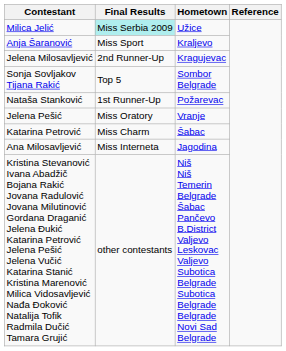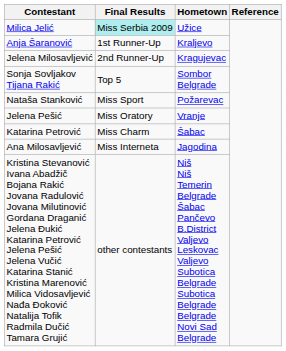Anja Šaranović | Final Results: Miss Sport -> 1st Runner-Up
Nataša Stanković | Final Results: 1st Runner-Up -> Miss Sport
